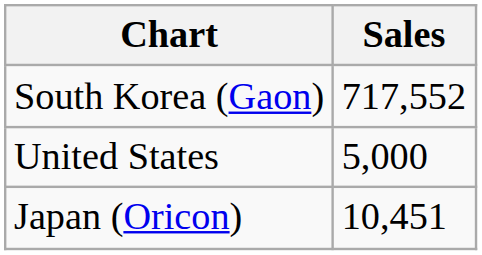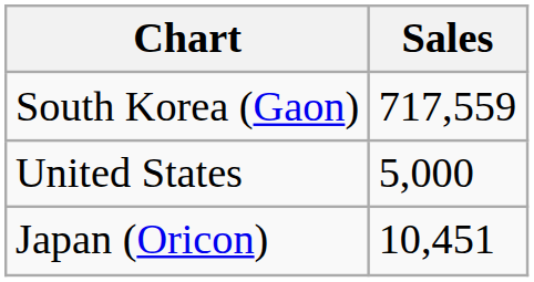South Korea (Gaon) | Sales: 717,552 -> 717,559
